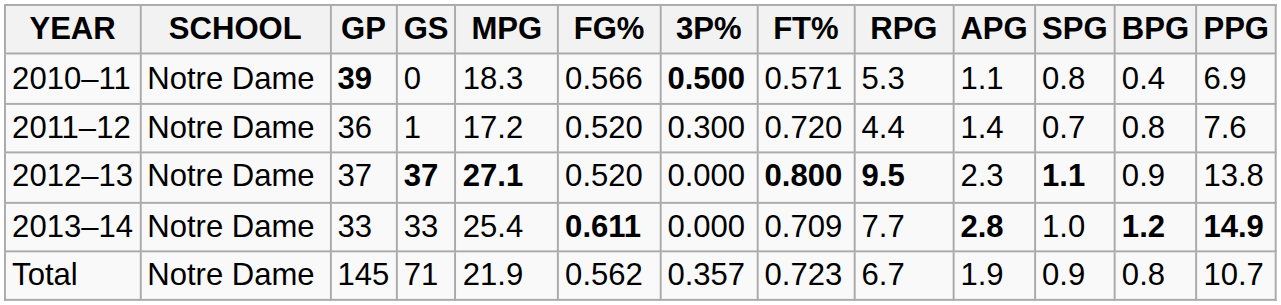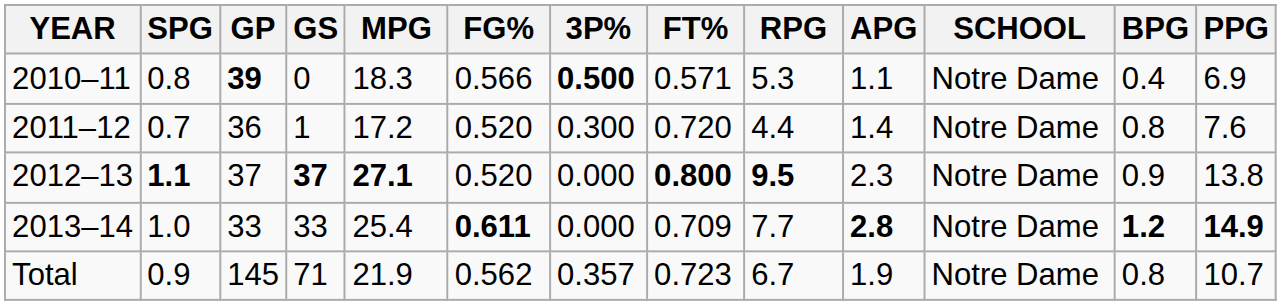columns swapped: SCHOOL <-> SPG
